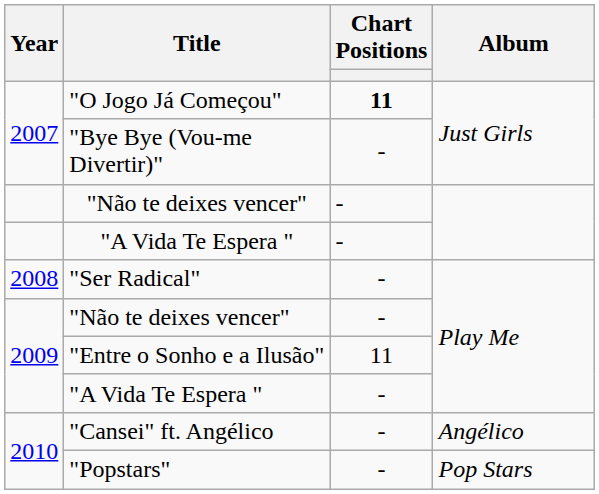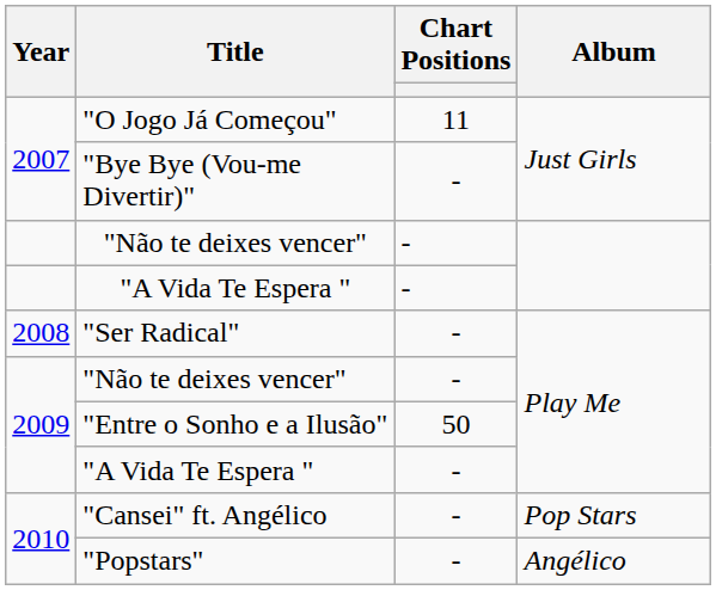"O Jogo Já Começou" | Chart Positions: bold -> normal
"Entre o Sonho e a Ilusão" | Chart Positions: 11 -> 50
"Cansei" ft. Angélico | Album: Angélico -> Pop Stars
"Popstars" | Album: Pop Stars -> Angélico
